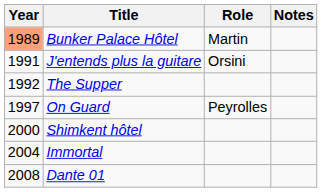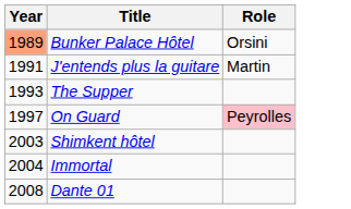- column: Notes
Bunker Palace Hôtel | Role: Martin -> Orsini
J'entends plus la guitare | Role: Orsini -> Martin
The Supper | Year: 1992 -> 1993
On Guard | Role: no background -> pink background
Shimkent hôtel | Year: 2000 -> 2003
